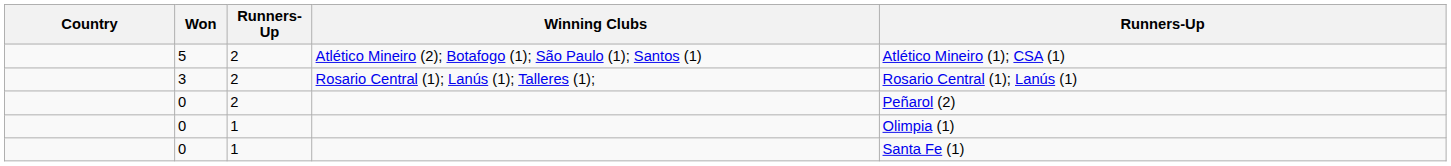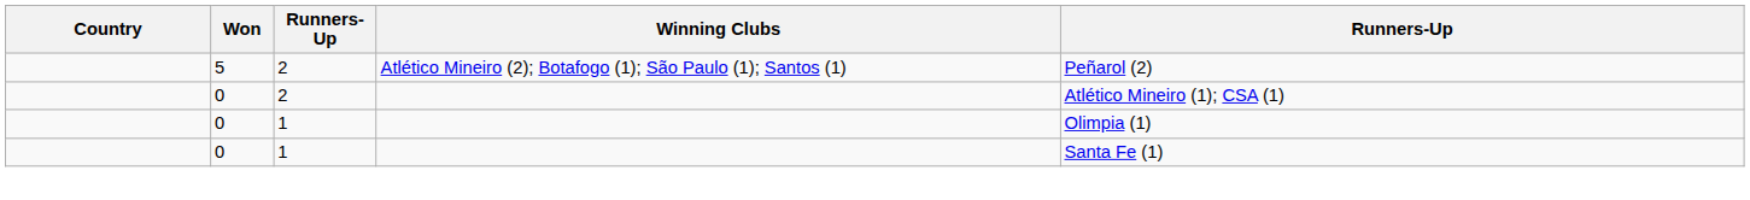5 | column 5: Atlético Mineiro (1); CSA (1) -> Peñarol (2)
- row: 3 | 2 | Rosario Central (1); Lanús (1); Talleres (1); | Rosario Central (1); Lanús (1)
0 / 2 | column 5: Peñarol (2) -> Atlético Mineiro (1); CSA (1)
